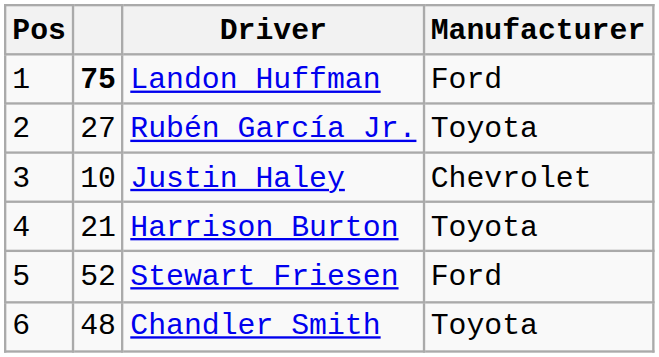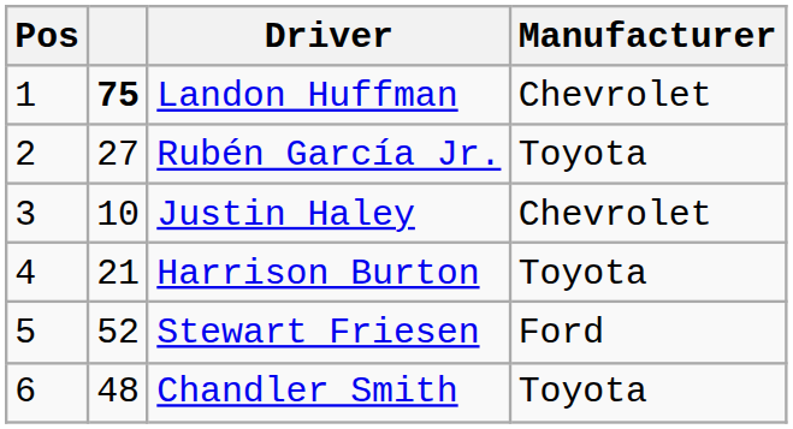Landon Huffman | Manufacturer: Ford -> Chevrolet
